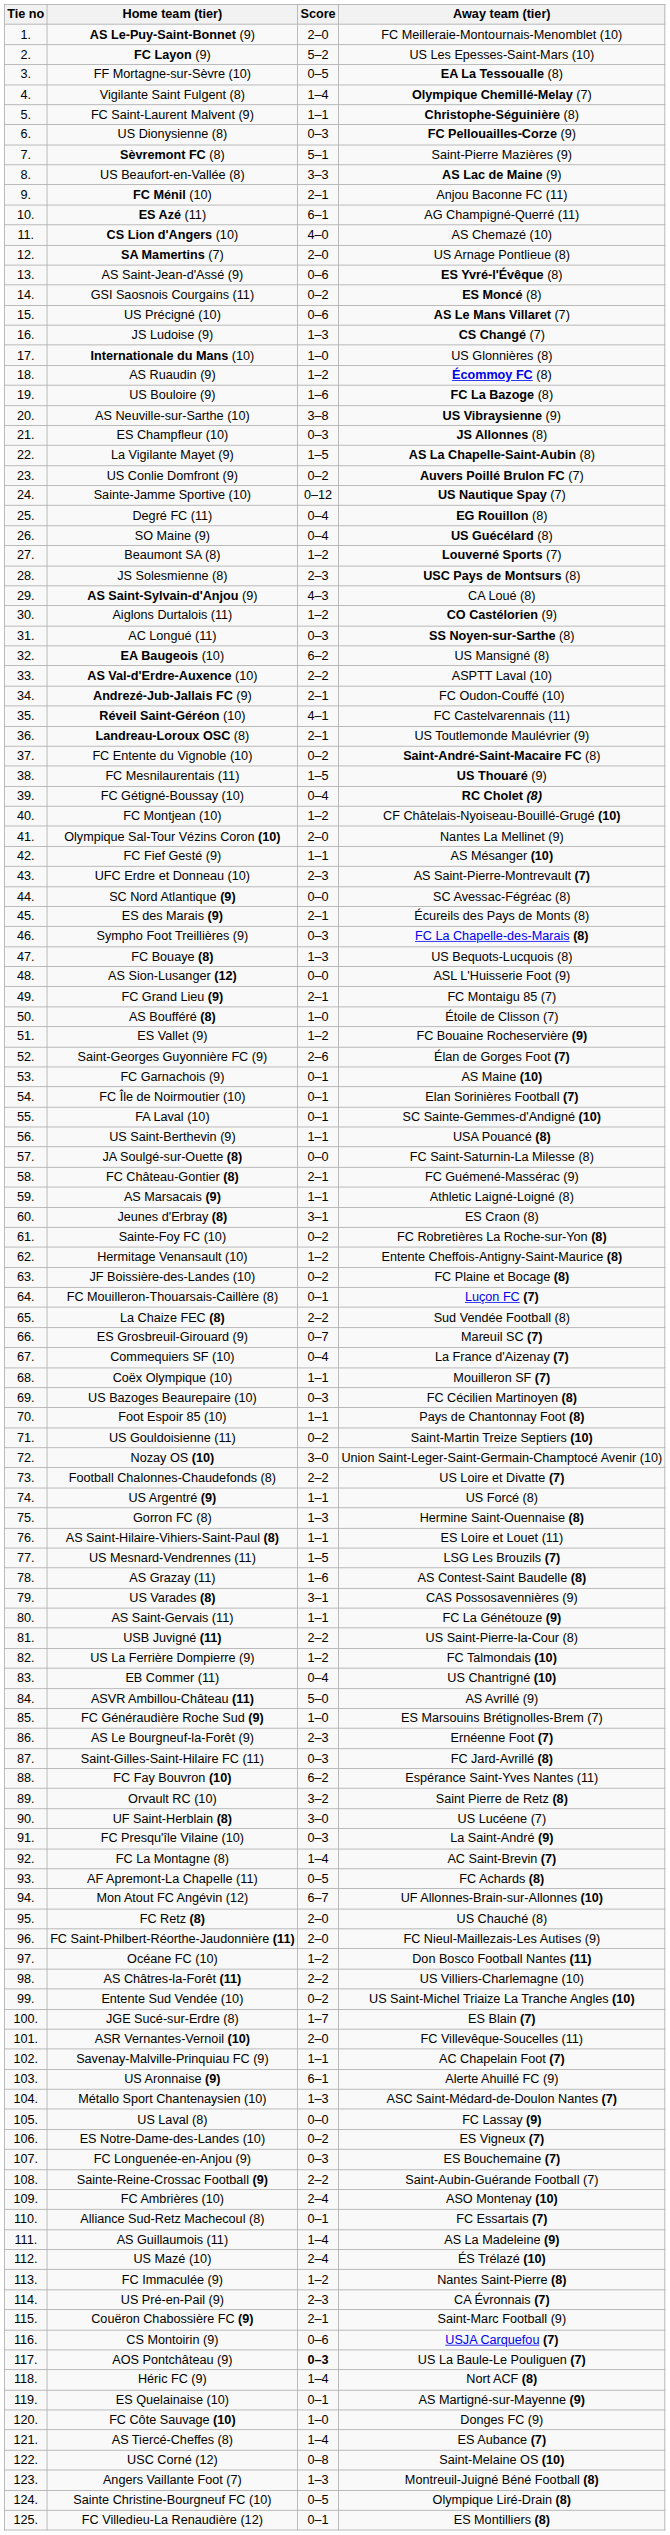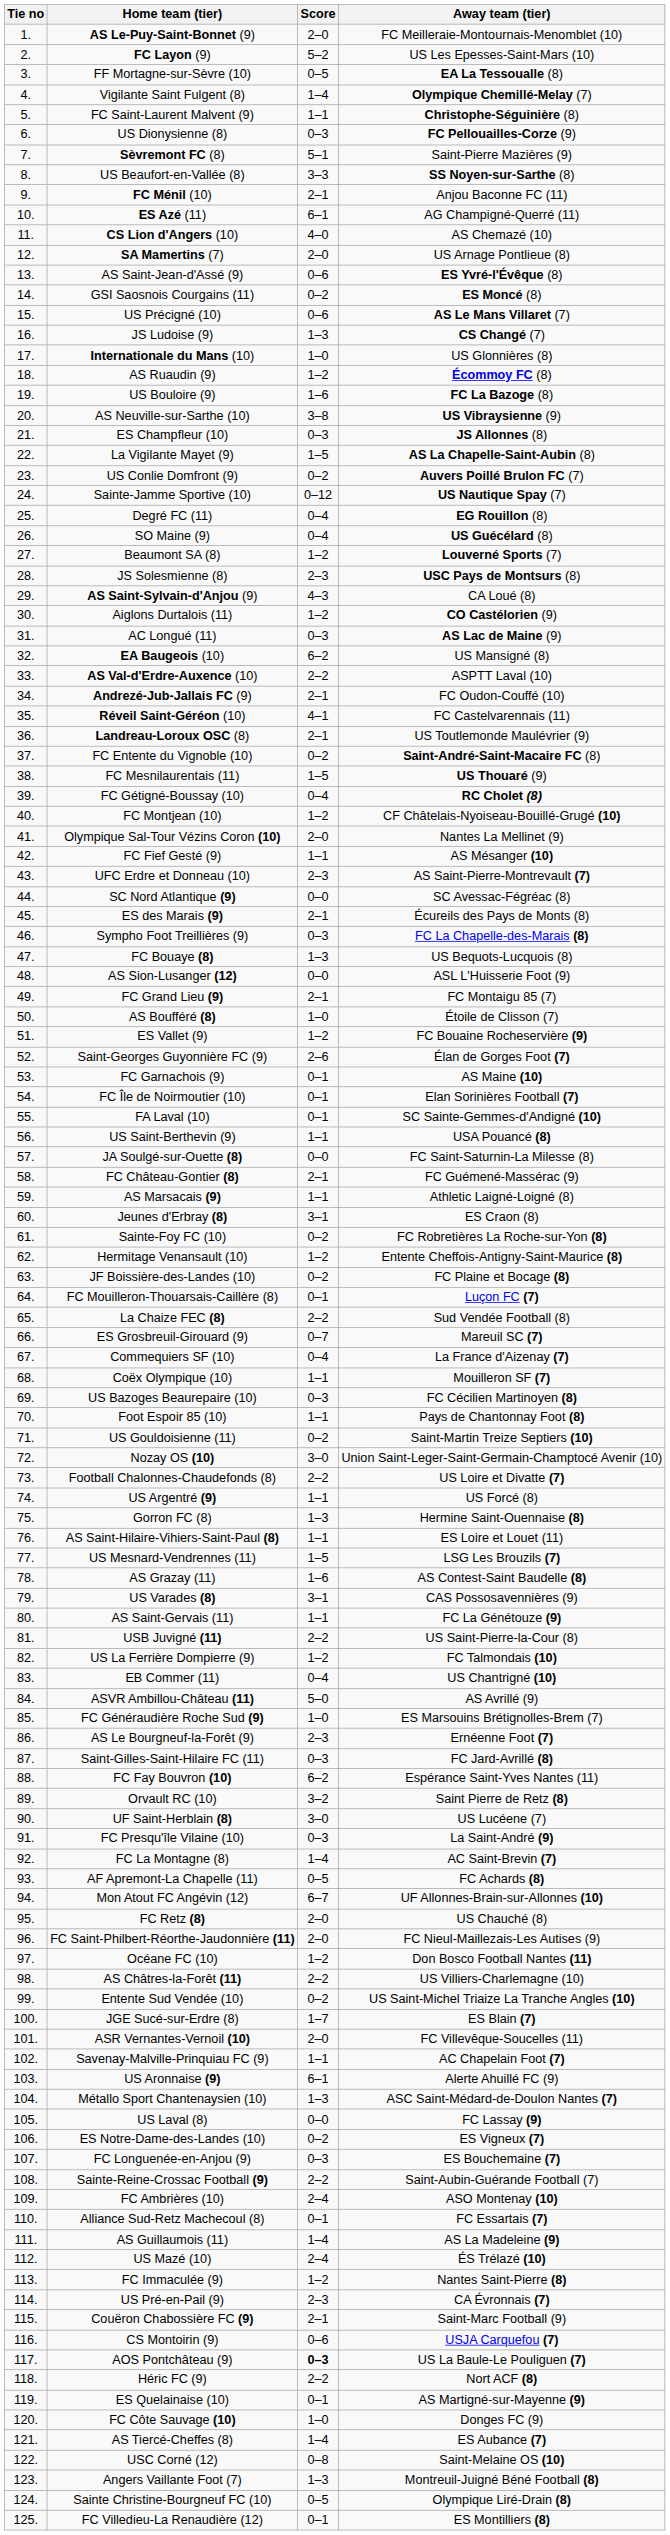US Beaufort-en-Vallée (8) | Away team (tier): AS Lac de Maine (9) -> SS Noyen-sur-Sarthe (8)
AC Longué (11) | Away team (tier): SS Noyen-sur-Sarthe (8) -> AS Lac de Maine (9)
Héric FC (9) | Score: 1–4 -> 2–2
